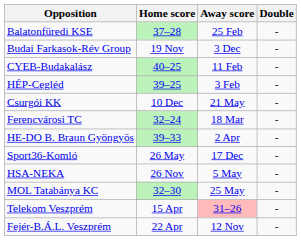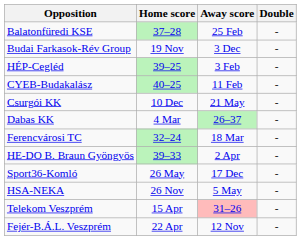rows swapped: CYEB-Budakalász <-> HÉP-Cegléd
+ row: Dabas KK | 4 Mar | 26–37 | -
- row: MOL Tatabánya KC | 32–30 | 25 May | -
